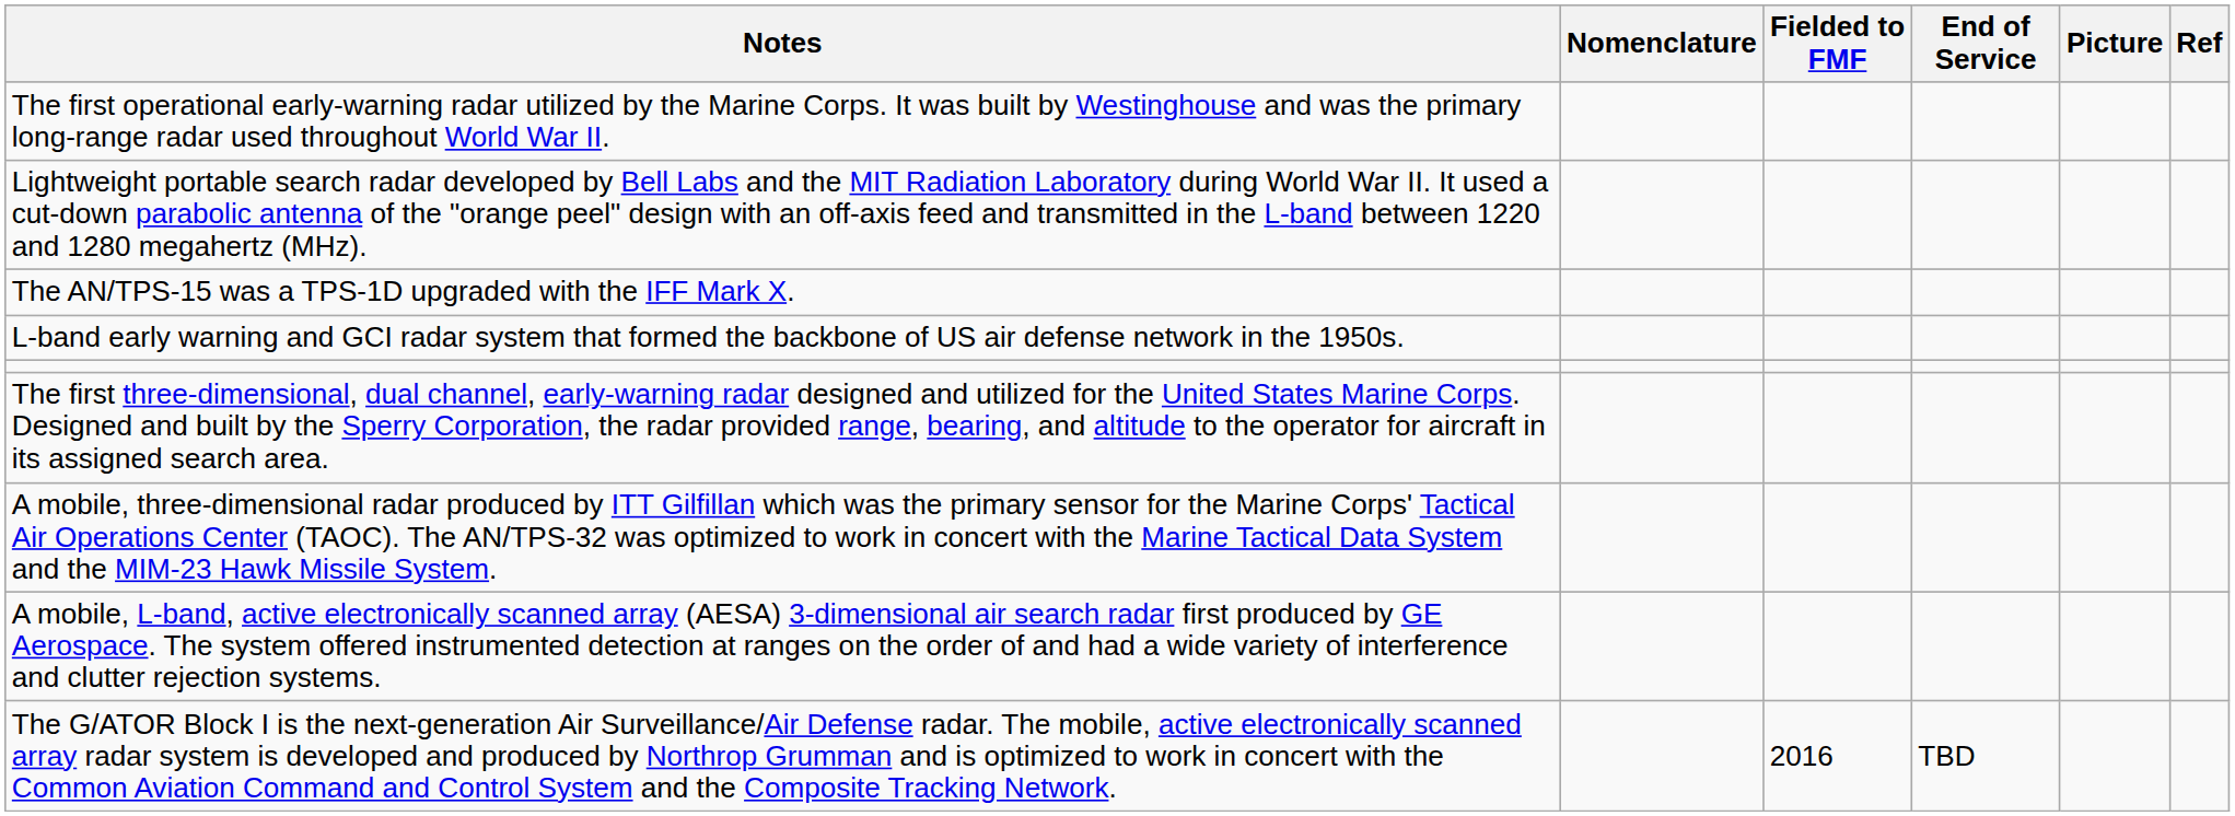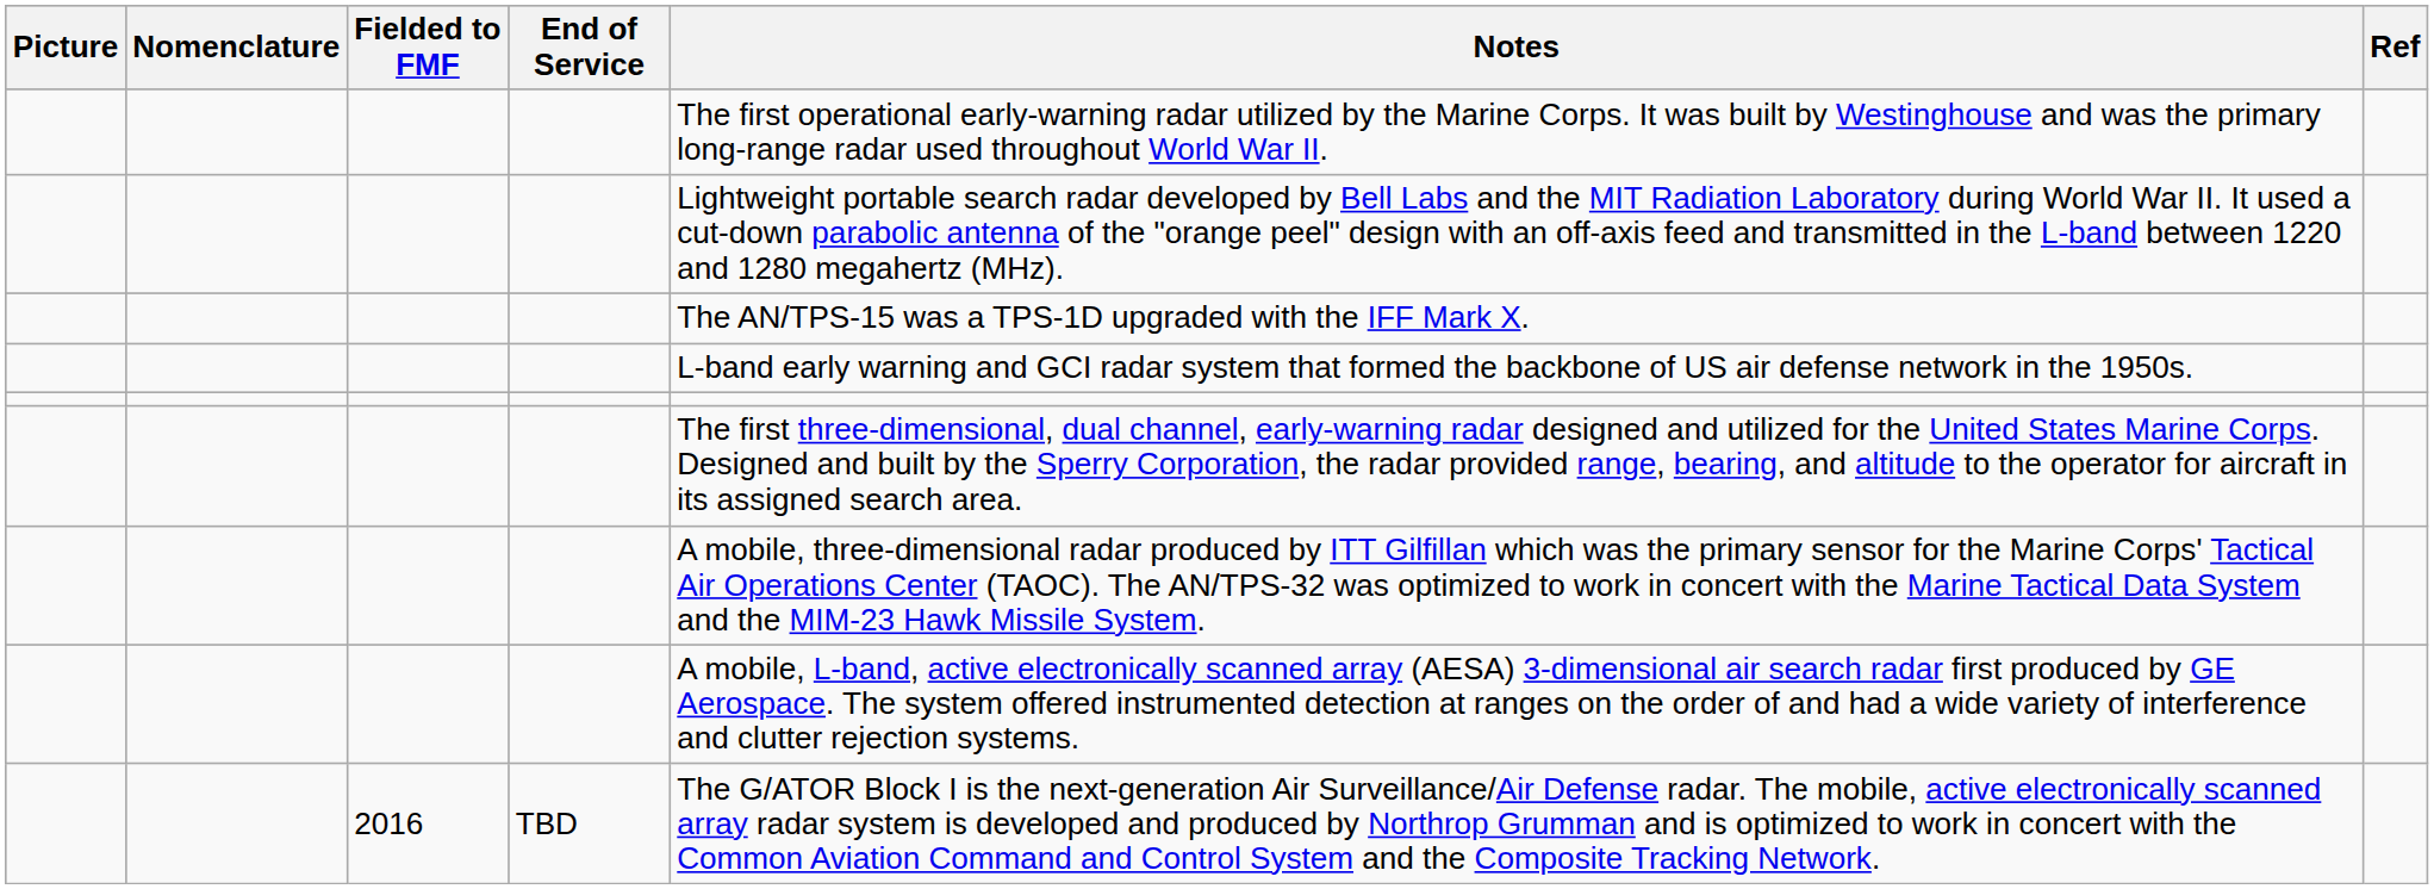columns swapped: Picture <-> Notes
